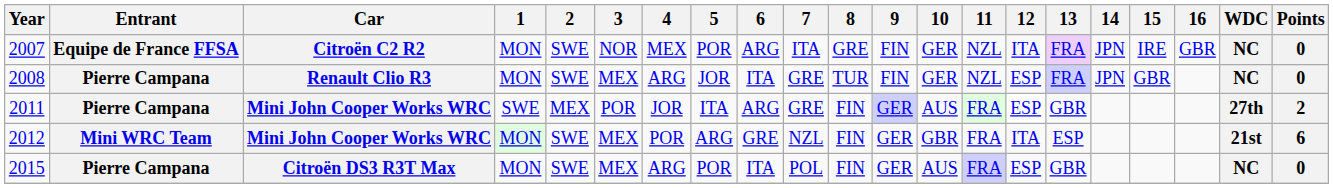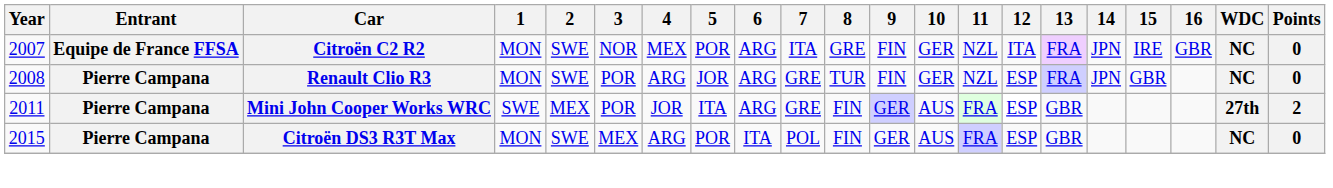2008 | 3: MEX -> POR
2008 | 6: ITA -> ARG
- row: 2012 | Mini WRC Team | Mini John Cooper Works WRC | MON | SWE | MEX | POR | ARG | GRE | NZL | FIN | GER | GBR | FRA | ITA | ESP | 21st | 6
